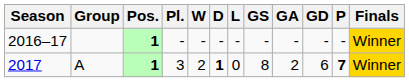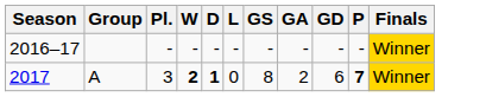- column: Pos. | 1 | 1
2017 | W: normal -> bold
